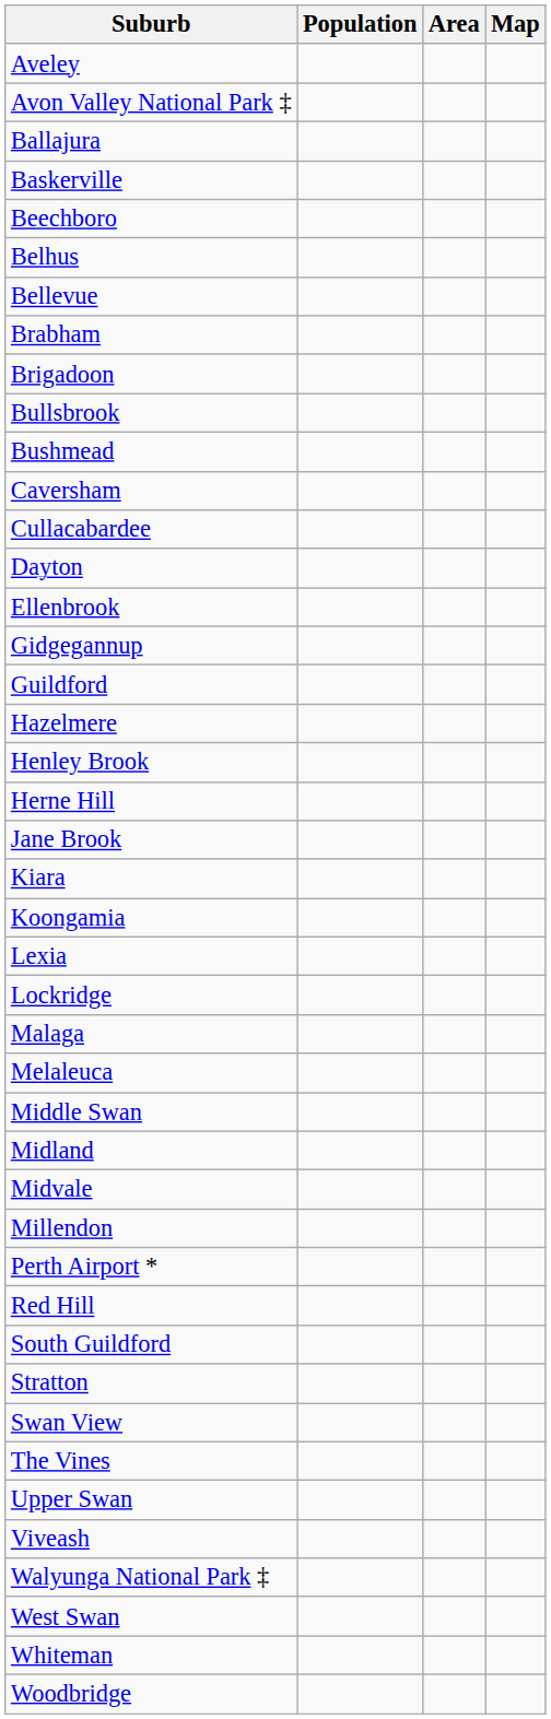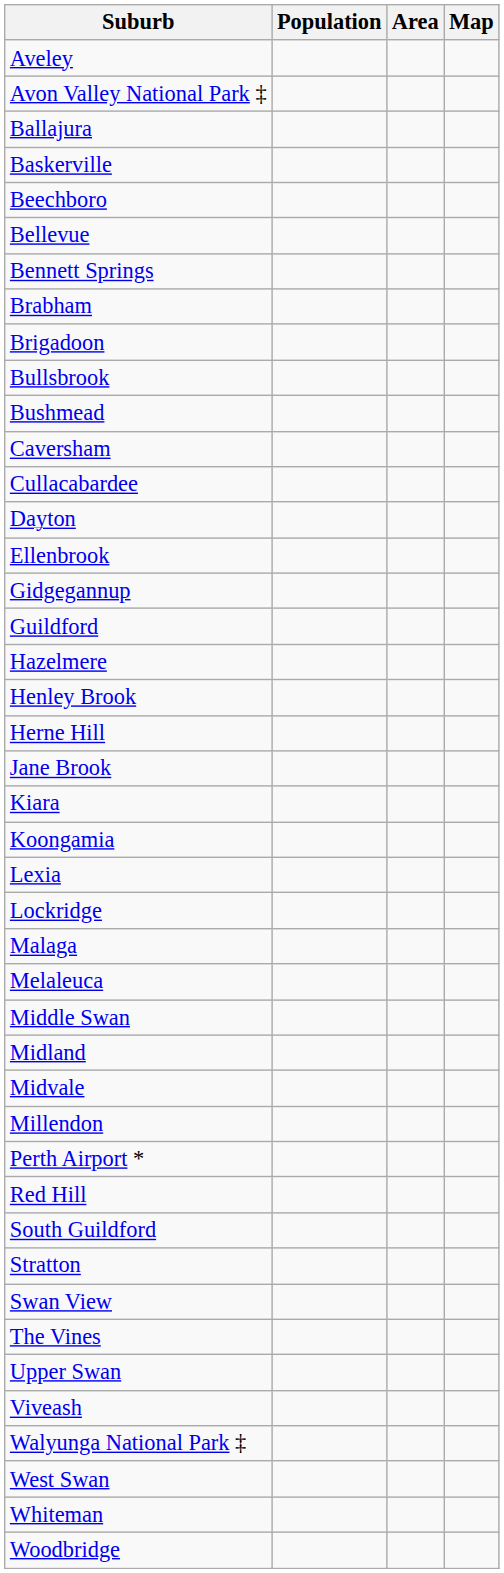- row: Belhus
+ row: Bennett Springs
